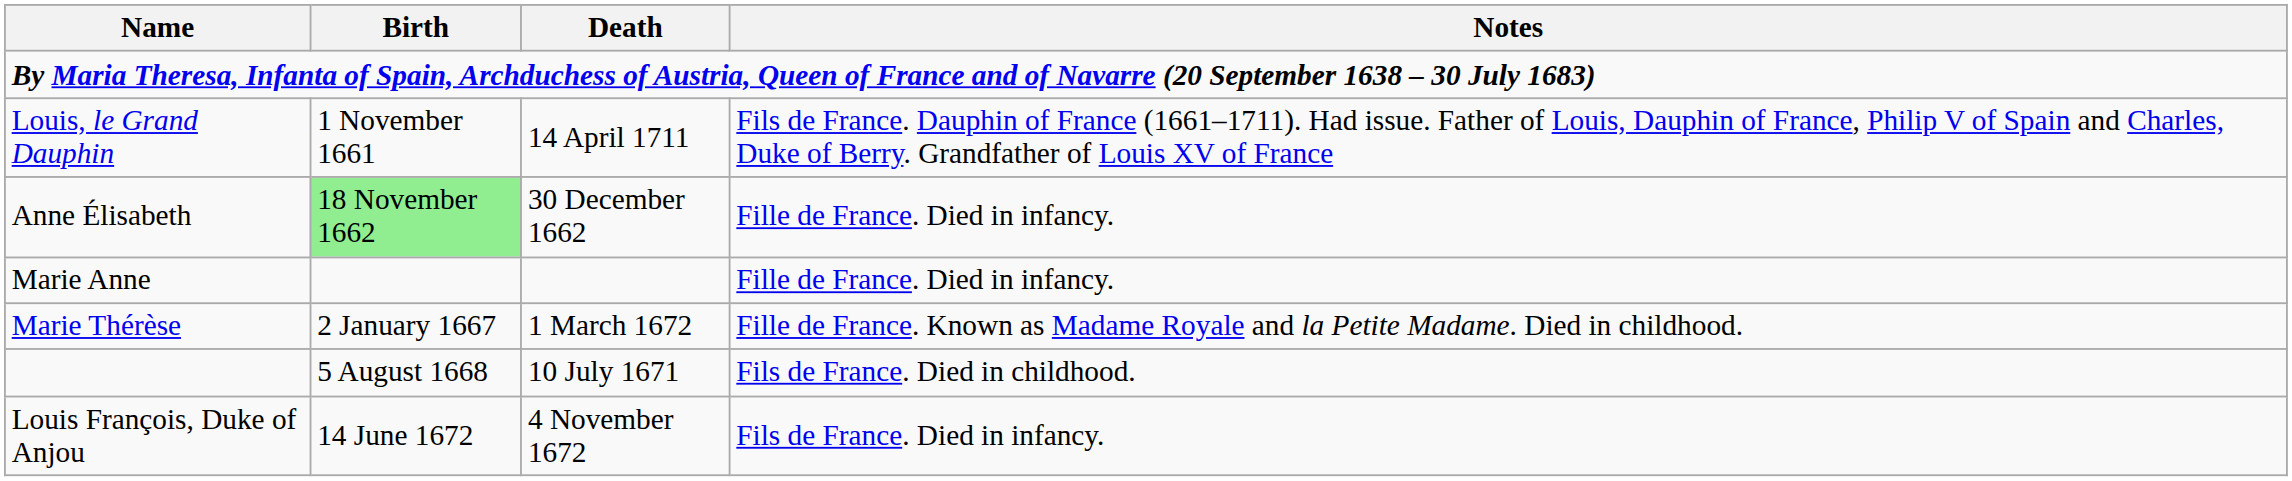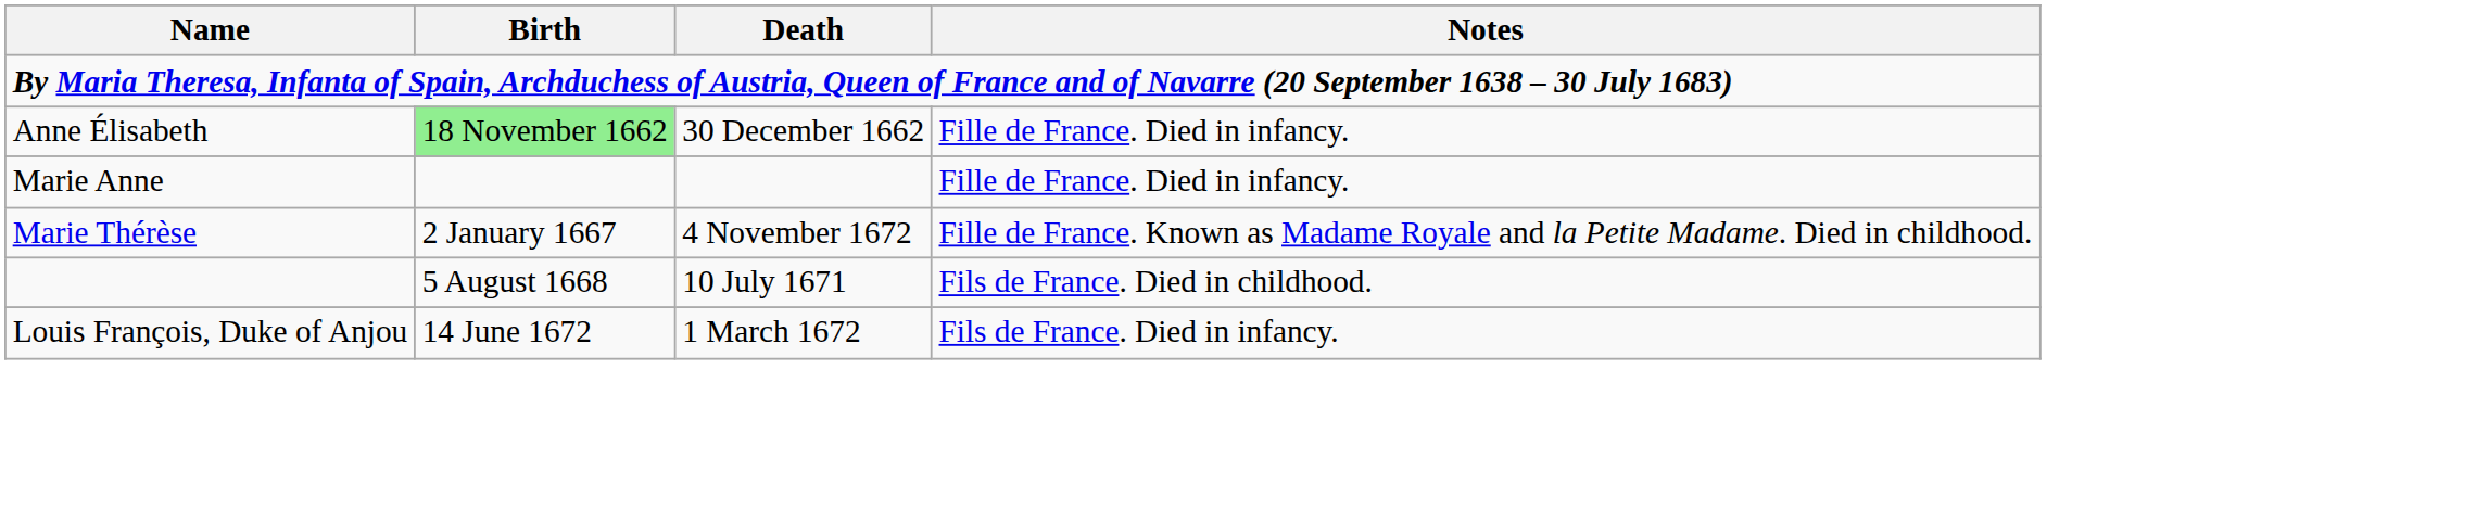- row: Louis, le Grand Dauphin | 1 November 1661 | 14 April 1711 | Fils de France. Dauphin of France (1661–1711). Had issue. Father of Louis, Dauphin of France, Philip V of Spain and Charles, Duke of Berry. Grandfather of Louis XV of France
Marie Thérèse | Death: 1 March 1672 -> 4 November 1672
Louis François, Duke of Anjou | Death: 4 November 1672 -> 1 March 1672
